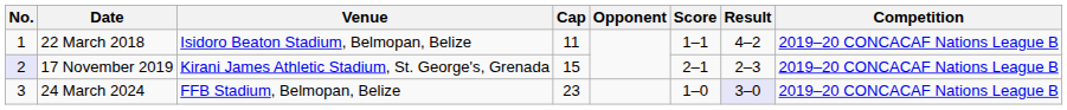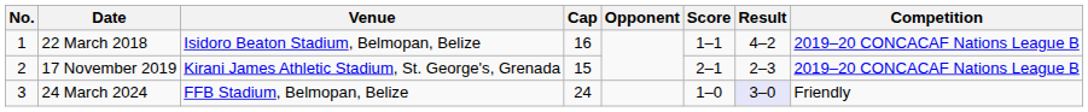22 March 2018 | Cap: 11 -> 16
17 November 2019 | No.: lavender background -> no background
24 March 2024 | Cap: 23 -> 24
24 March 2024 | Competition: 2019–20 CONCACAF Nations League B -> Friendly
